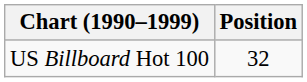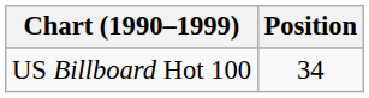US Billboard Hot 100 | Position: 32 -> 34
